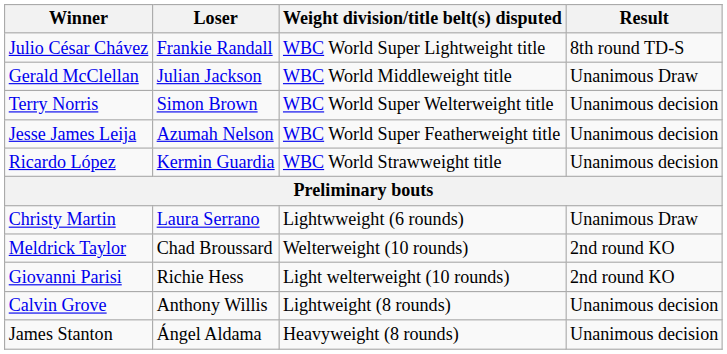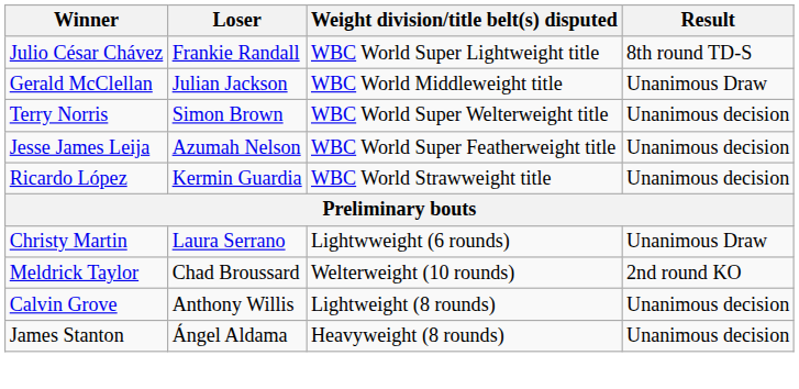- row: Giovanni Parisi | Richie Hess | Light welterweight (10 rounds) | 2nd round KO
